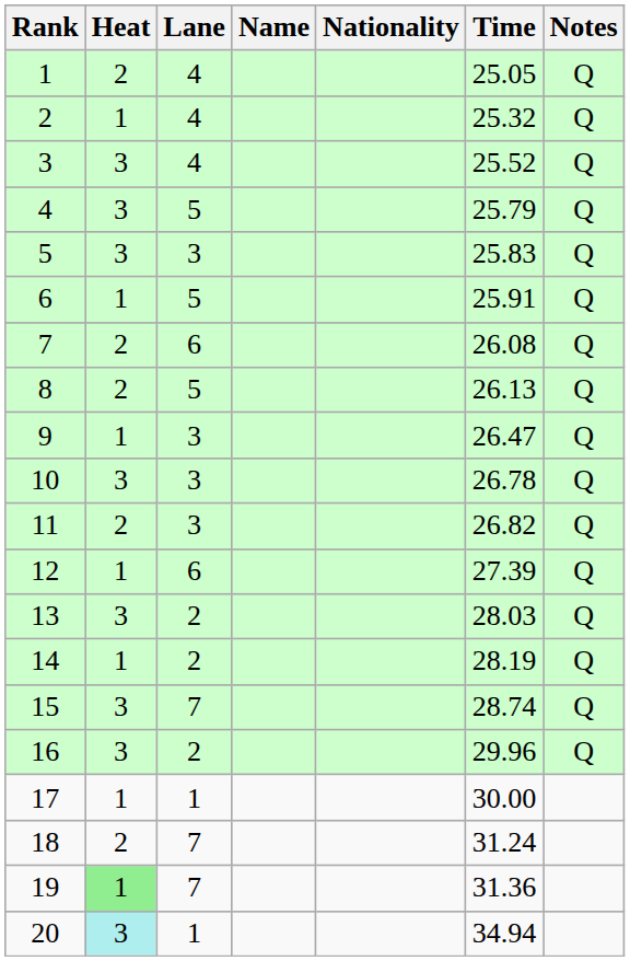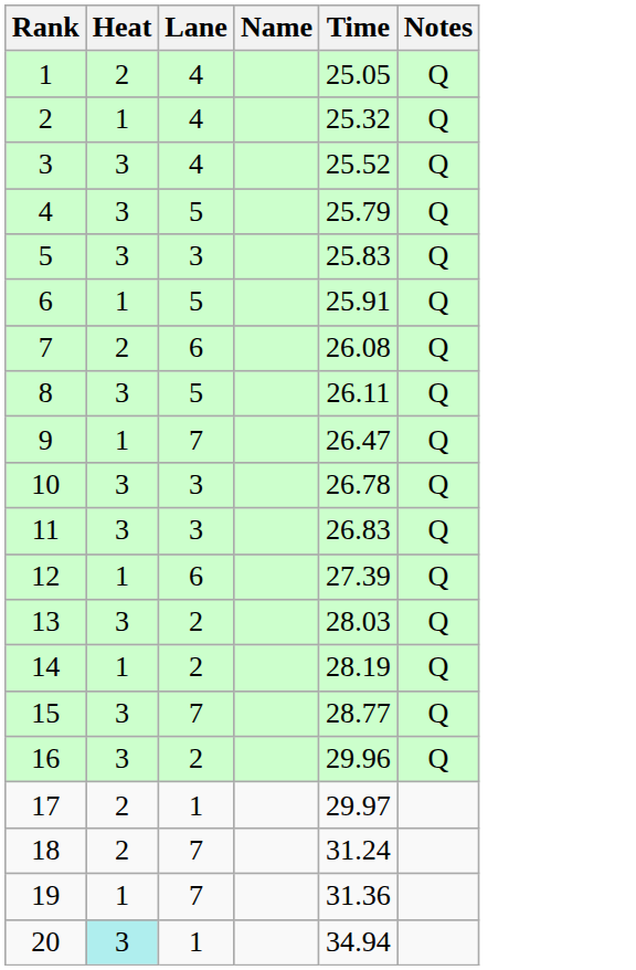- column: Nationality
8 | Heat: 2 -> 3
8 | Time: 26.13 -> 26.11
9 | Lane: 3 -> 7
11 | Heat: 2 -> 3
11 | Time: 26.82 -> 26.83
15 | Time: 28.74 -> 28.77
17 | Heat: 1 -> 2
17 | Time: 30.00 -> 29.97
19 | Heat: lightgreen background -> no background
